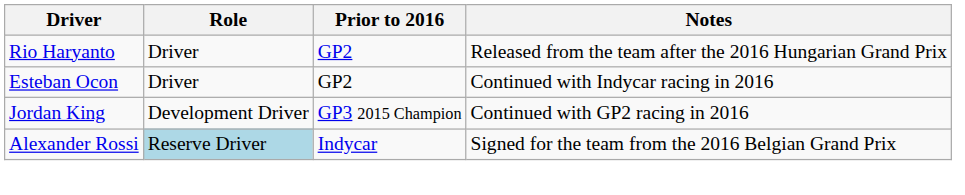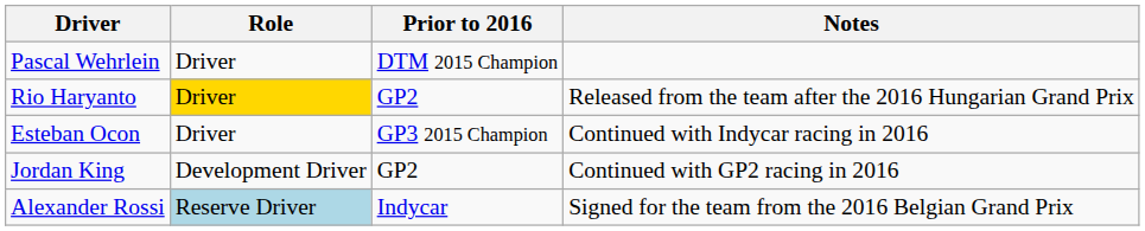+ row: Pascal Wehrlein | Driver | DTM 2015 Champion
Rio Haryanto | Role: no background -> gold background
Esteban Ocon | Prior to 2016: GP2 -> GP3 2015 Champion
Jordan King | Prior to 2016: GP3 2015 Champion -> GP2
